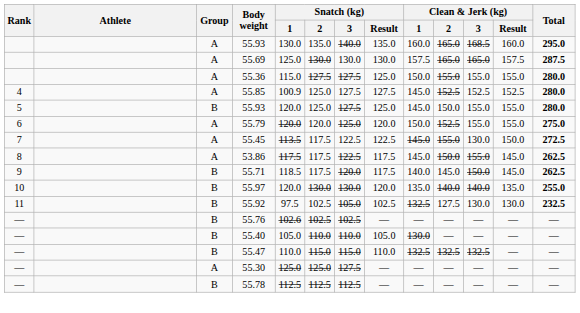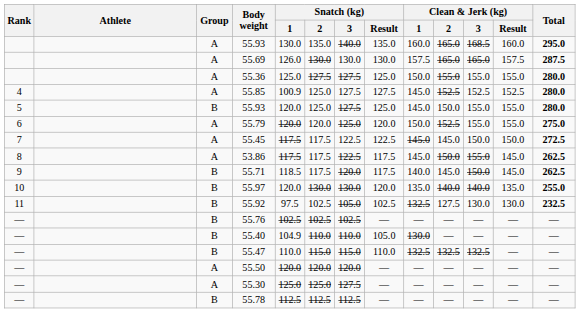55.69 | Snatch (kg) / 1: 125.0 -> 126.0
55.36 | Snatch (kg) / 1: 115.0 -> 125.0
55.45 | Snatch (kg) / 1: 113.5 -> 117.5
55.45 | Clean & Jerk (kg) / 2: 155.0 -> 145.0
55.45 | Clean & Jerk (kg) / 3: 130.0 -> 150.0
55.76 | Snatch (kg) / 1: 102.6 -> 102.5
55.40 | Snatch (kg) / 1: 105.0 -> 104.9
+ row: — | A | 55.50 | 120.0 | 120.0 | 120.0 | — | — | — | — | — | —
